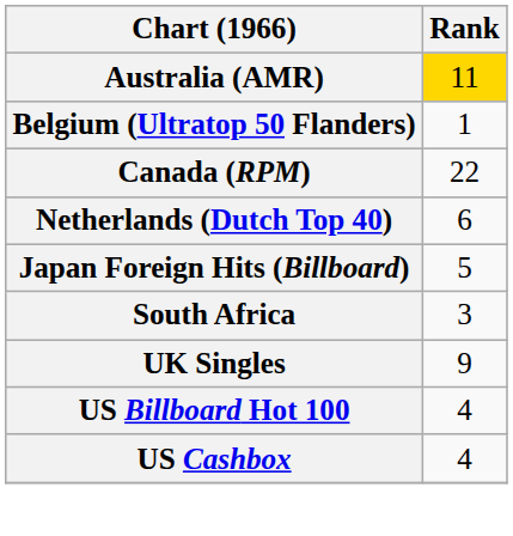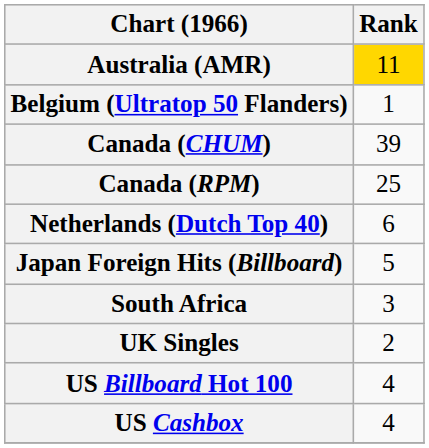+ row: Canada (CHUM) | 39
Canada (RPM) | Rank: 22 -> 25
UK Singles | Rank: 9 -> 2
